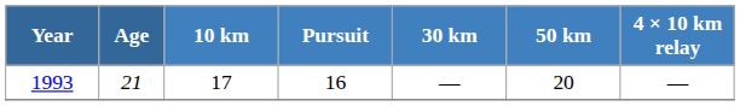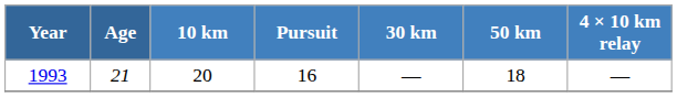1993 | 10 km: 17 -> 20
1993 | 50 km: 20 -> 18
